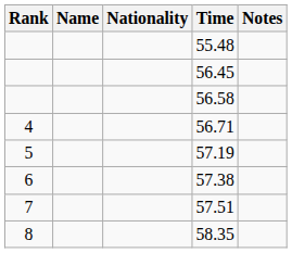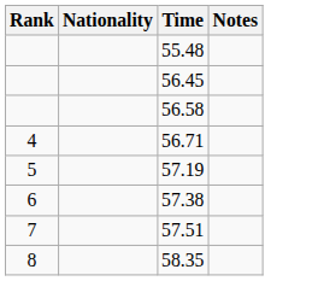- column: Name
